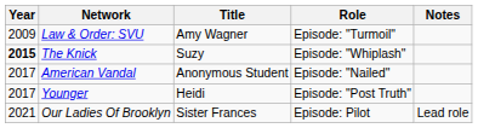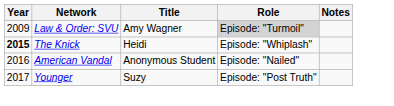Law & Order: SVU | Role: no background -> lightgrey background
The Knick | Title: Suzy -> Heidi
American Vandal | Year: 2017 -> 2016
Younger | Title: Heidi -> Suzy
- row: 2021 | Our Ladies Of Brooklyn | Sister Frances | Episode: Pilot | Lead role
